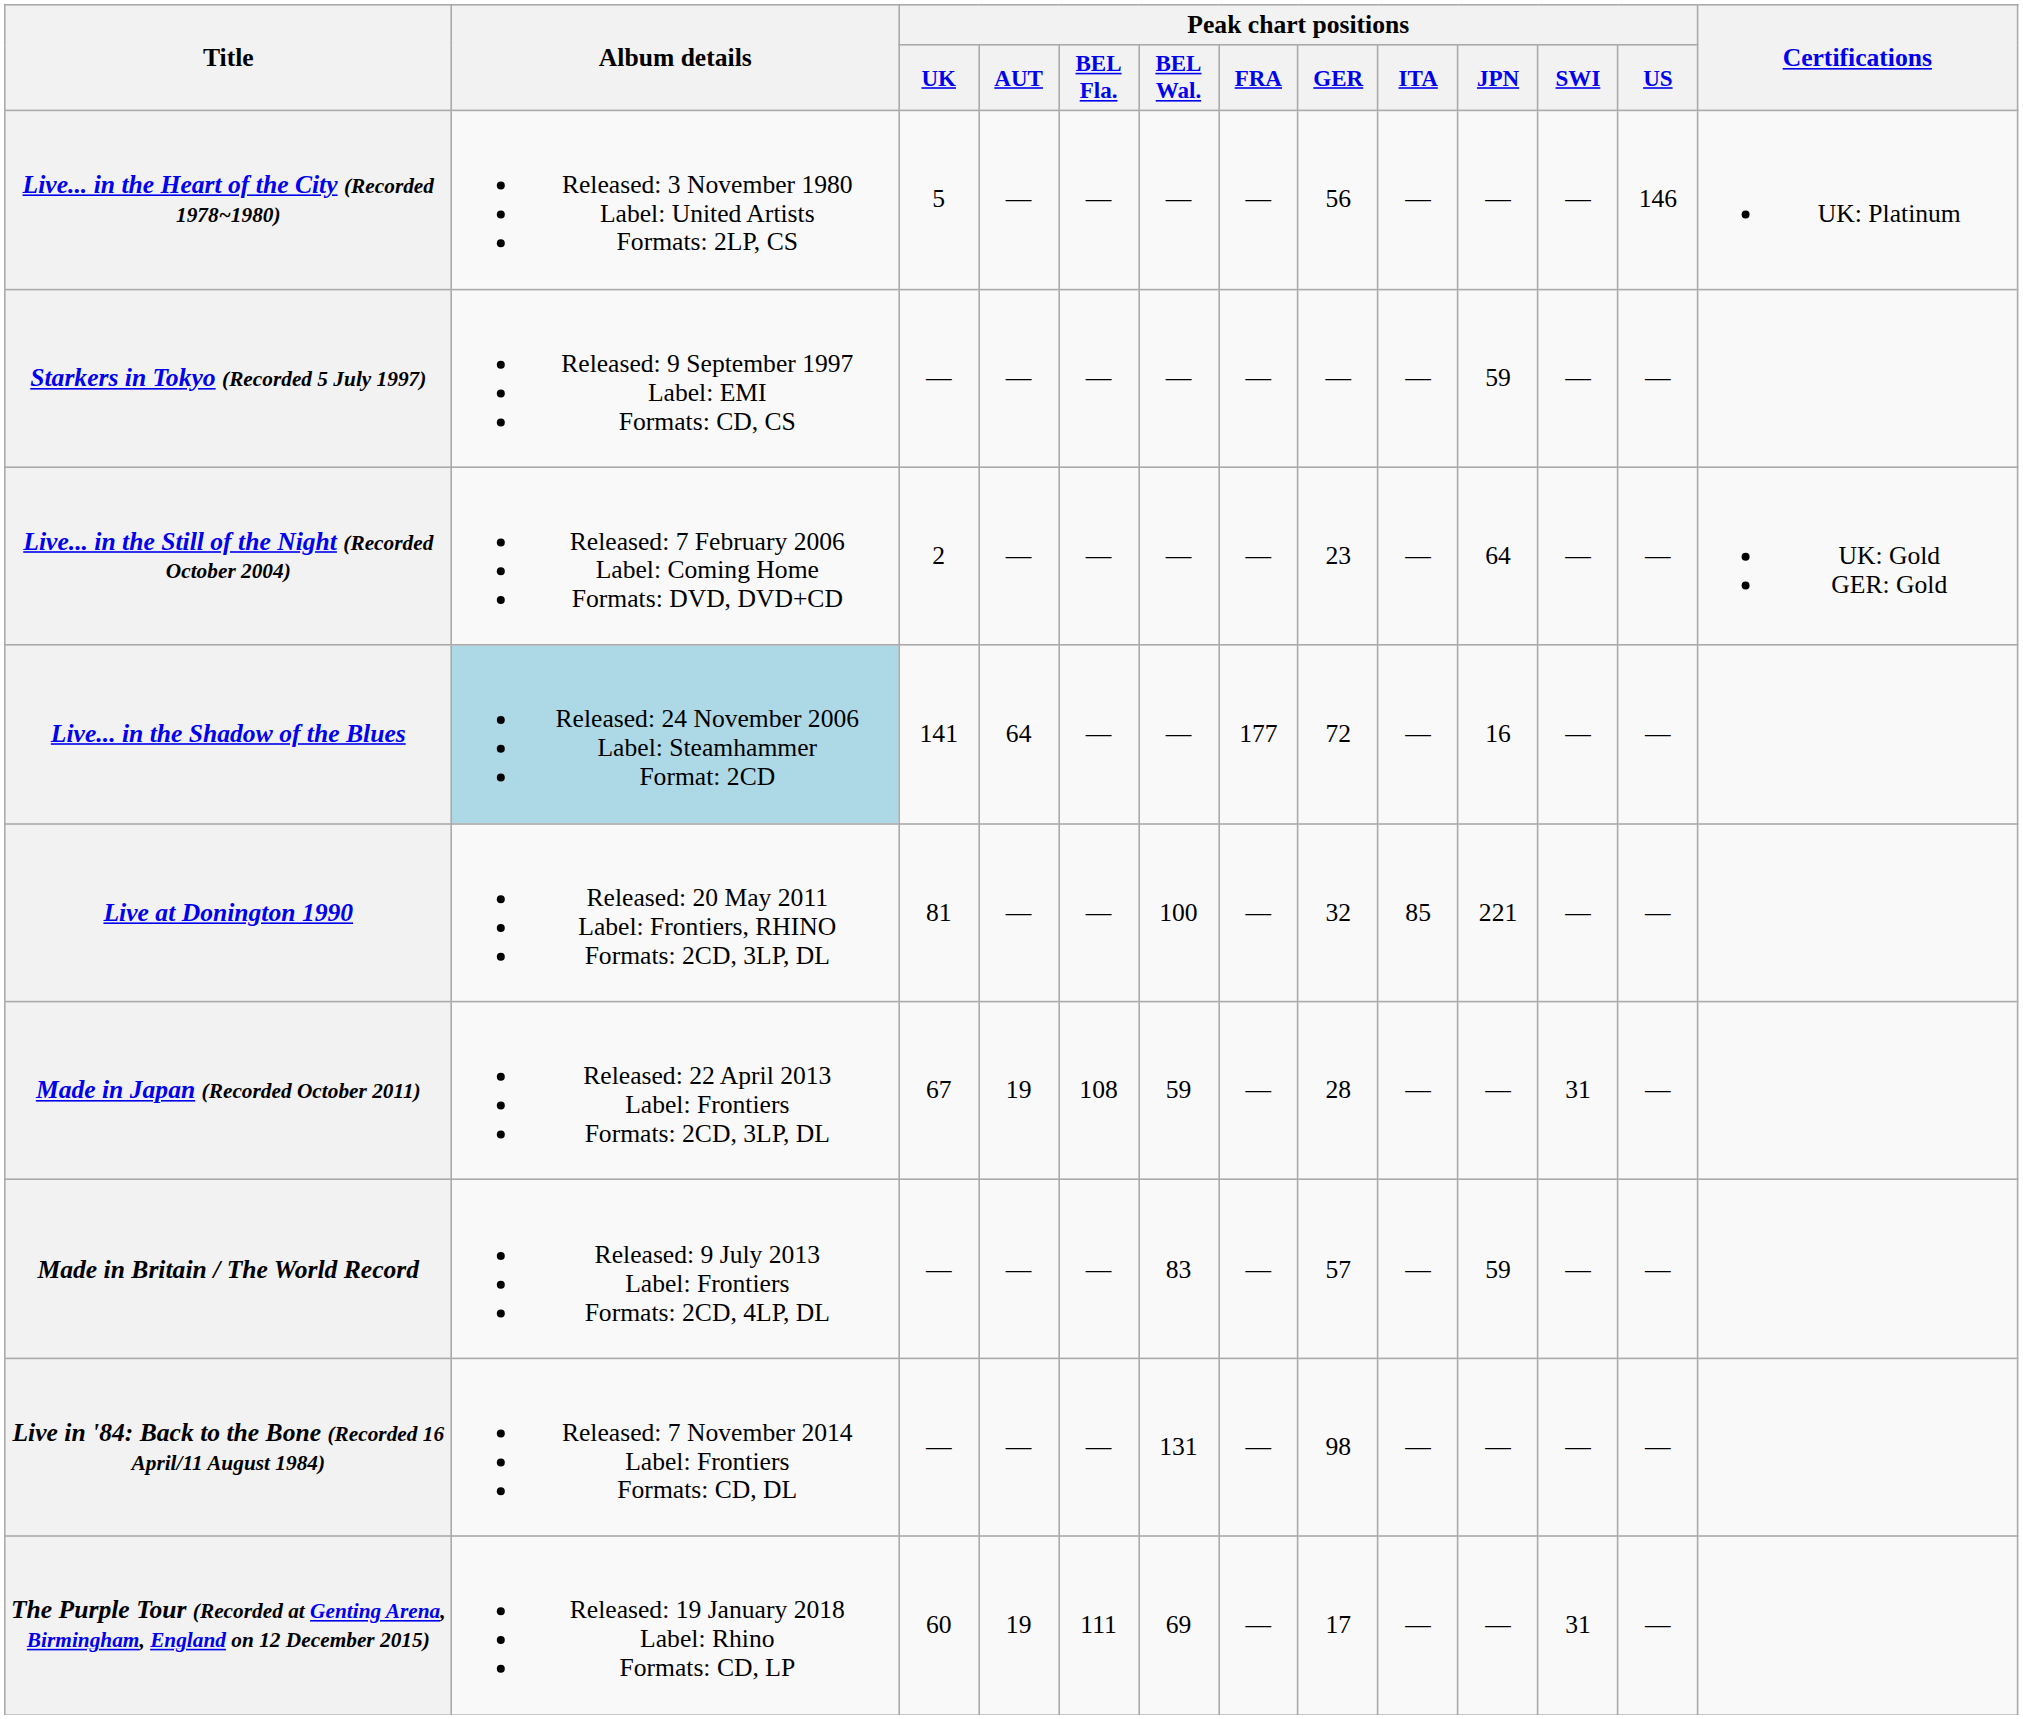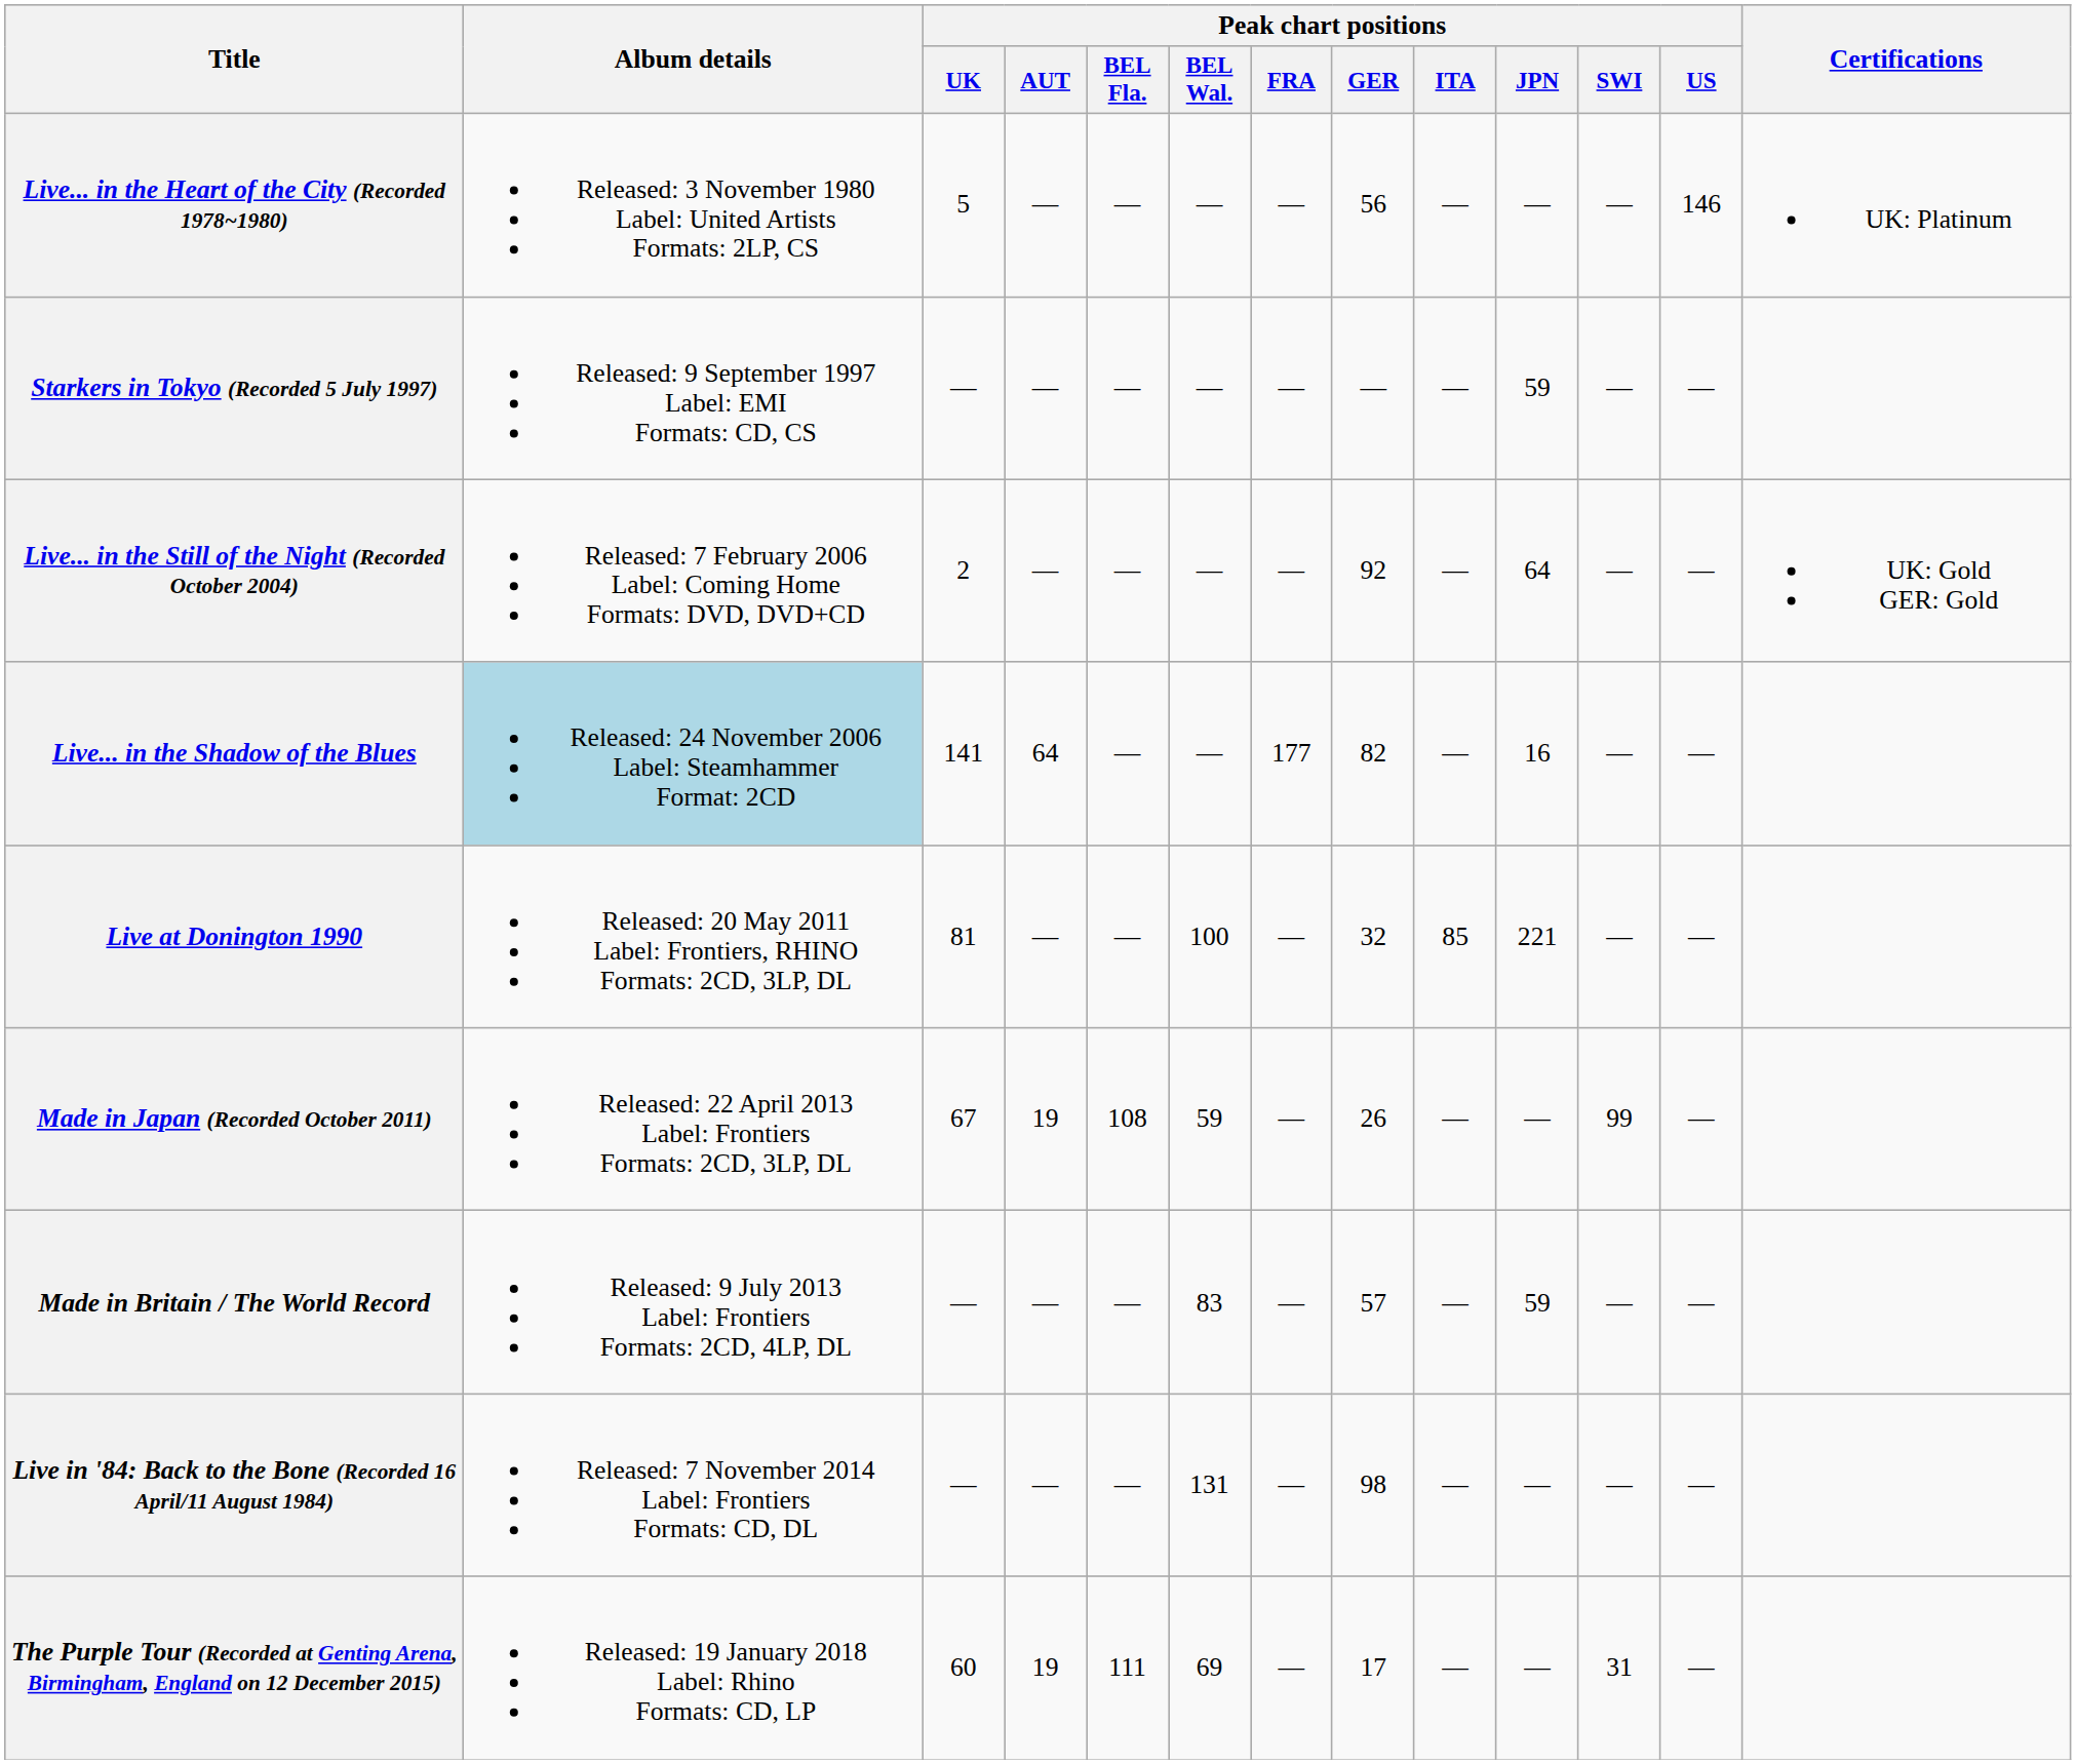Live... in the Still of the Night (Recorded October 2004) | Peak chart positions / GER: 23 -> 92
Live... in the Shadow of the Blues | Peak chart positions / GER: 72 -> 82
Made in Japan (Recorded October 2011) | Peak chart positions / GER: 28 -> 26
Made in Japan (Recorded October 2011) | Peak chart positions / SWI: 31 -> 99
